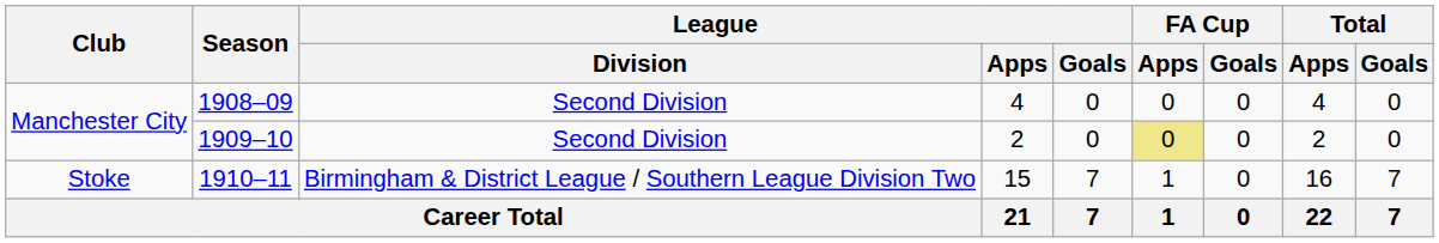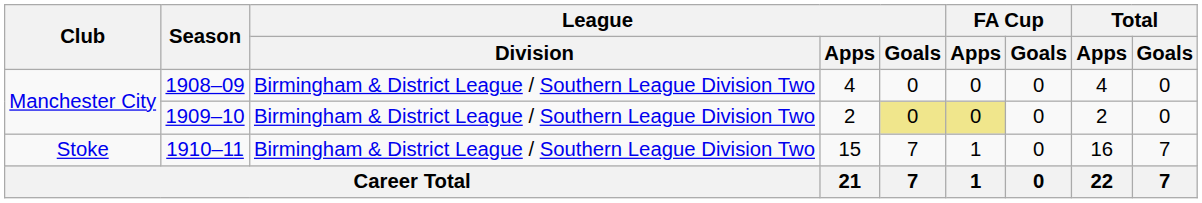1908–09 | League / Division: Second Division -> Birmingham & District League / Southern League Division Two
1909–10 | League / Division: Second Division -> Birmingham & District League / Southern League Division Two
1909–10 | League / Goals: no background -> khaki background
